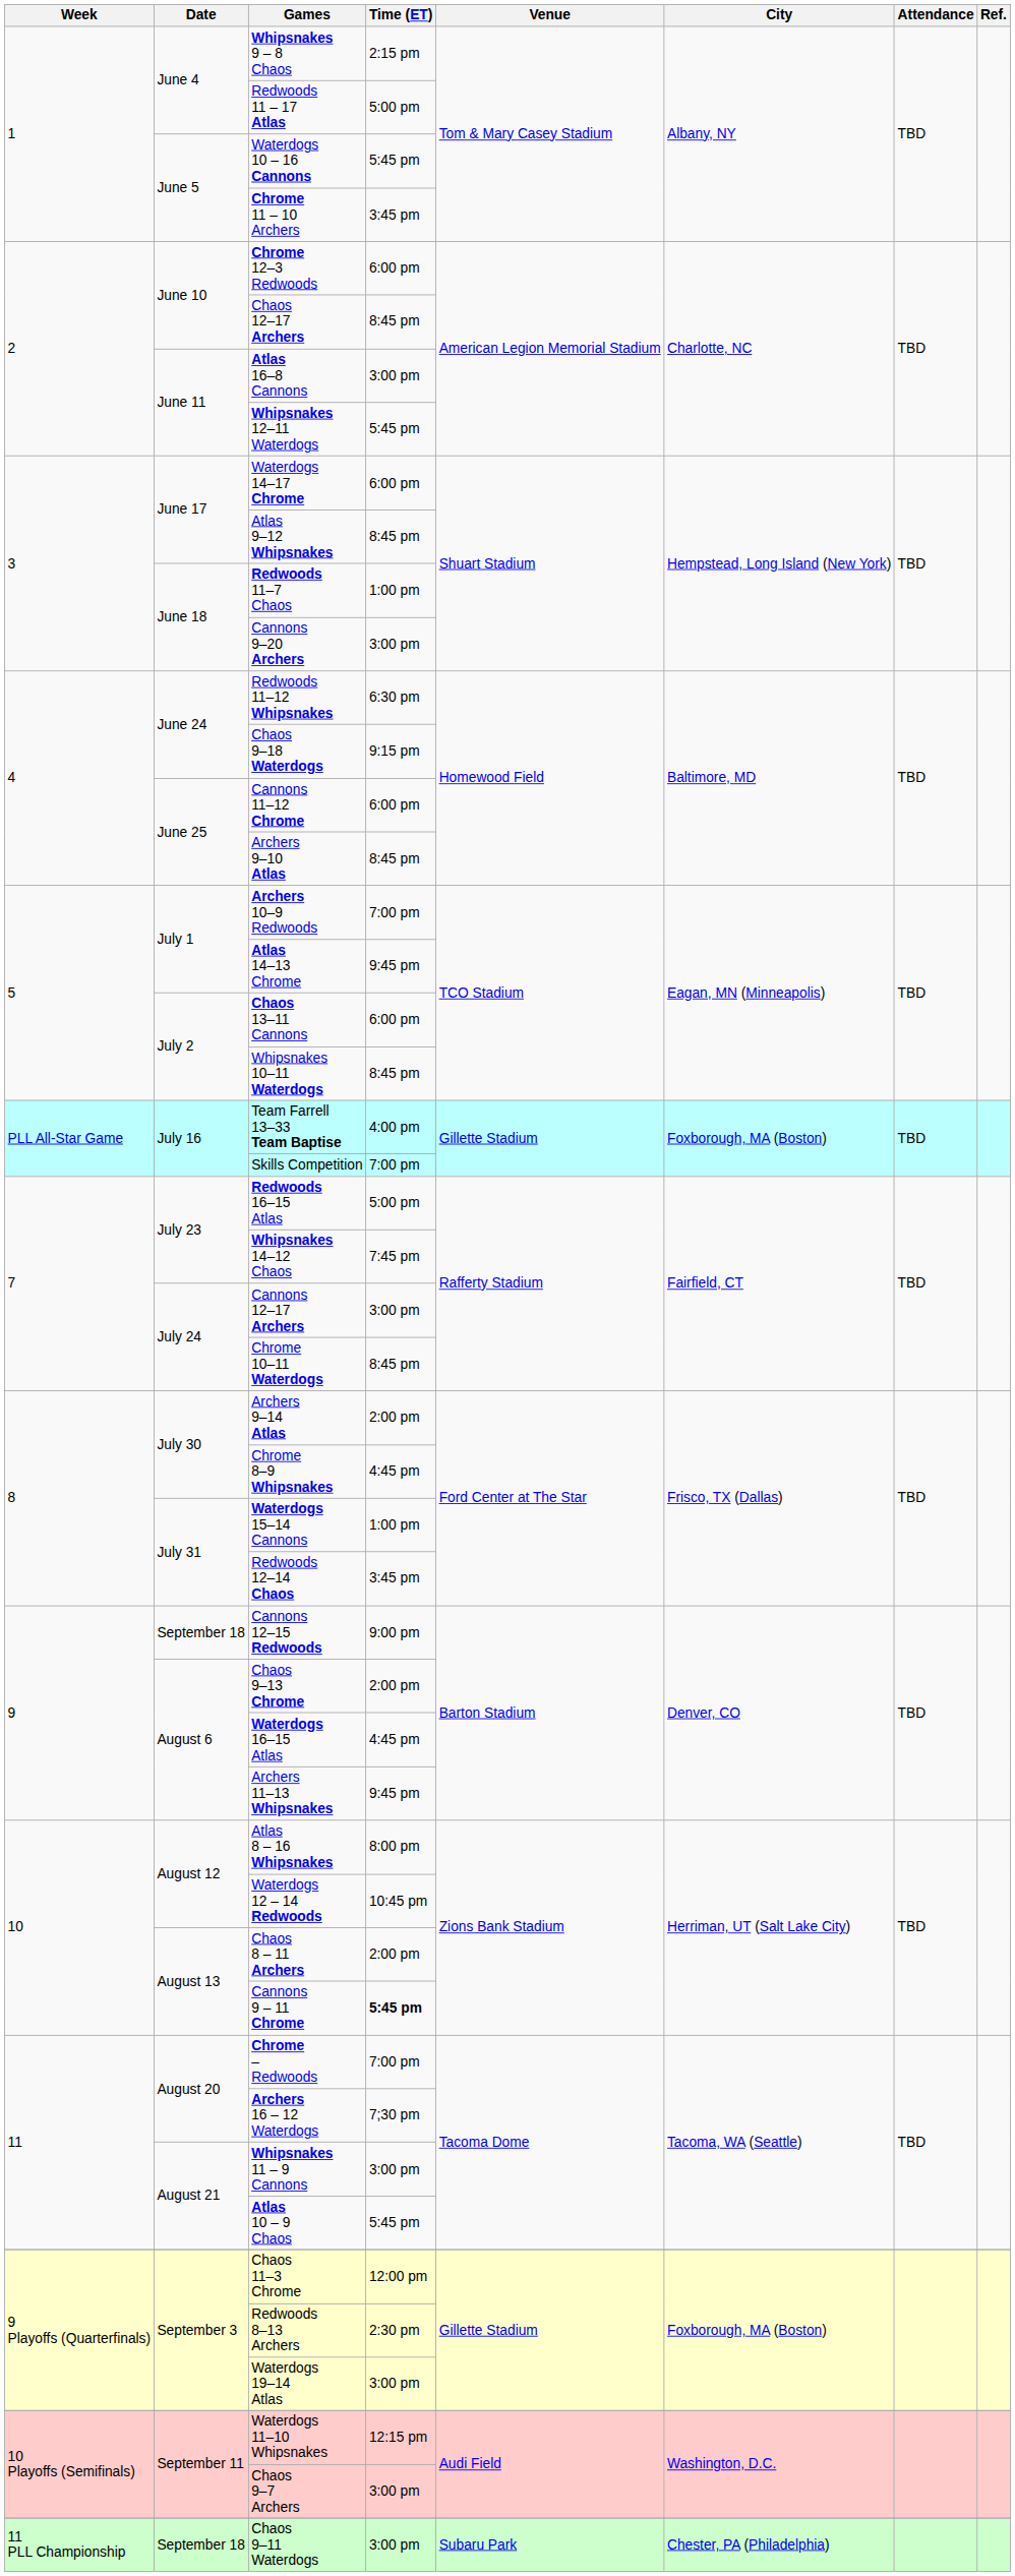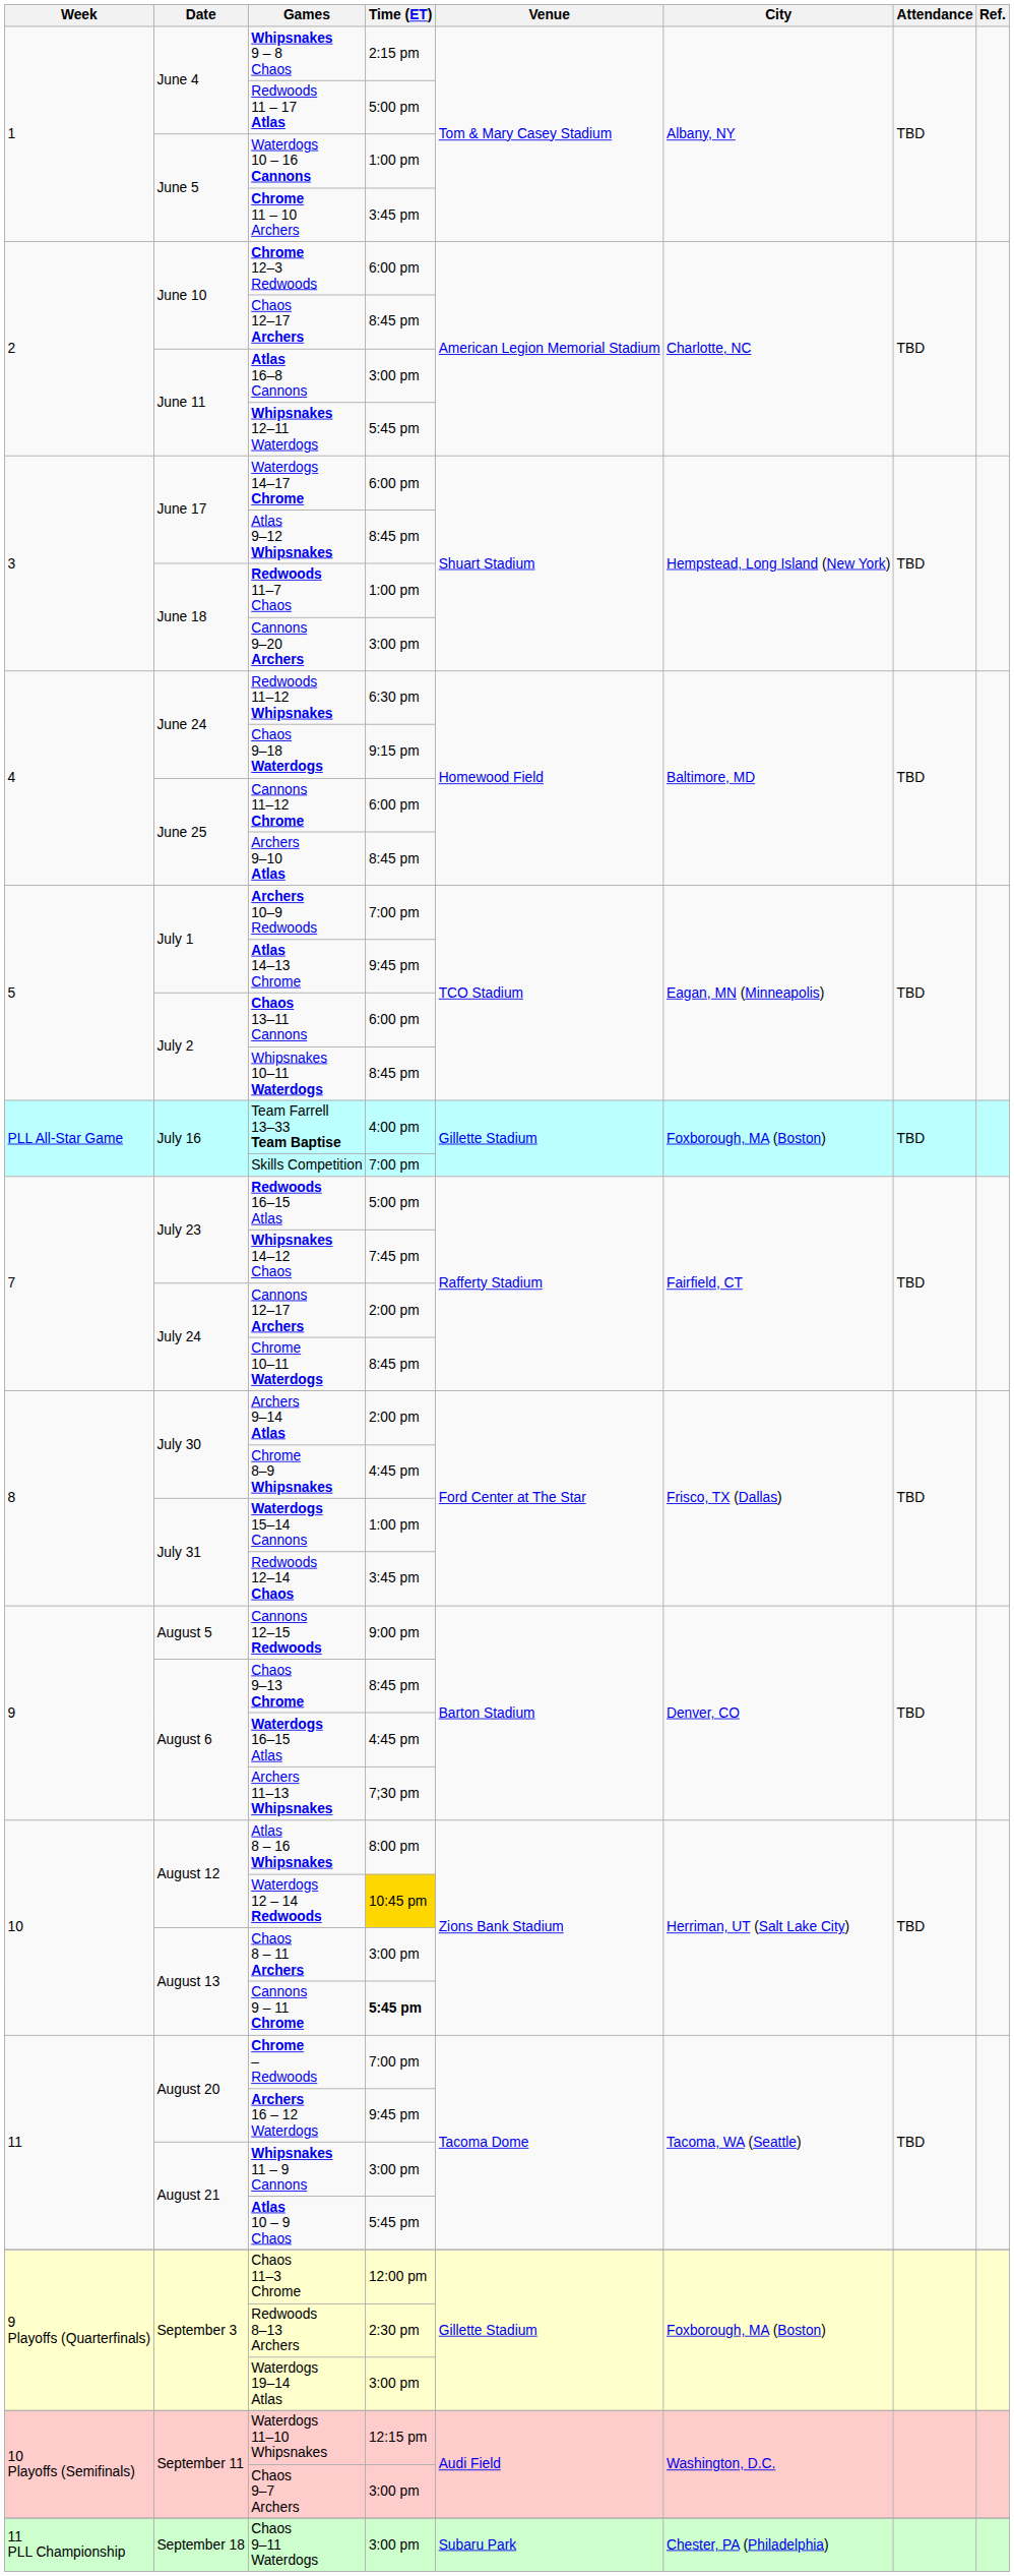Waterdogs 10 – 16 Cannons | Time (ET): 5:45 pm -> 1:00 pm
Cannons 12–17 Archers | Time (ET): 3:00 pm -> 2:00 pm
Cannons 12–15 Redwoods | Date: September 18 -> August 5
Chaos 9–13 Chrome | Time (ET): 2:00 pm -> 8:45 pm
Archers 11–13 Whipsnakes | Time (ET): 9:45 pm -> 7;30 pm
Waterdogs 12 – 14 Redwoods | Time (ET): no background -> gold background
Chaos 8 – 11 Archers | Time (ET): 2:00 pm -> 3:00 pm
Archers 16 – 12 Waterdogs | Time (ET): 7;30 pm -> 9:45 pm
